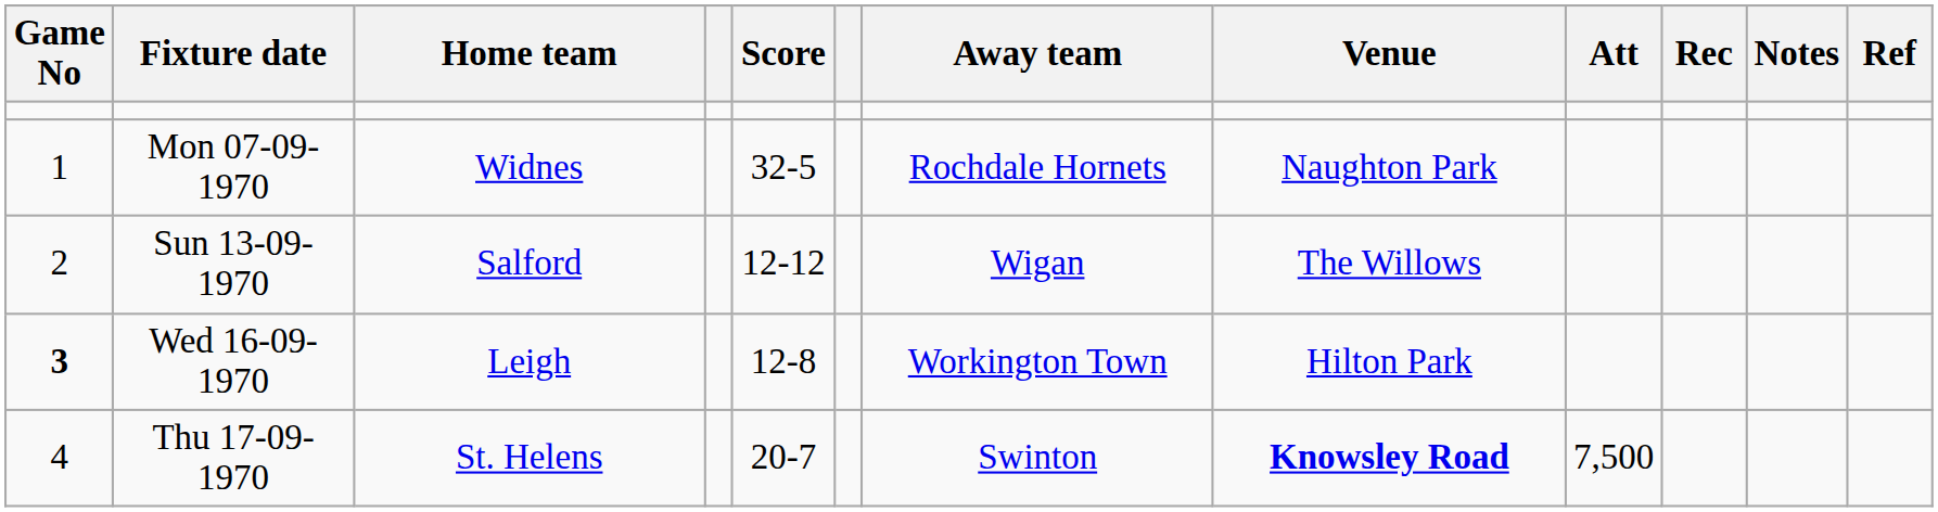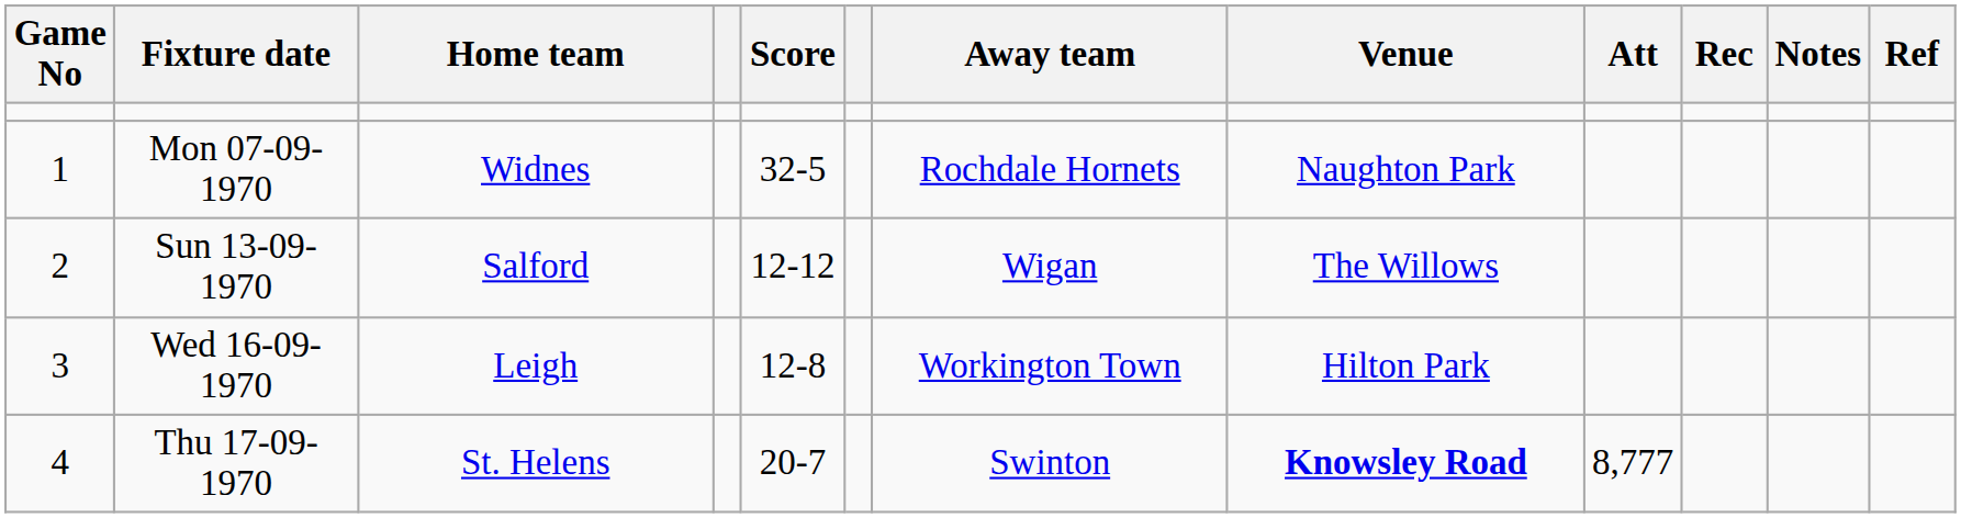Wed 16-09-1970 | Game No: bold -> normal
Thu 17-09-1970 | Att: 7,500 -> 8,777
